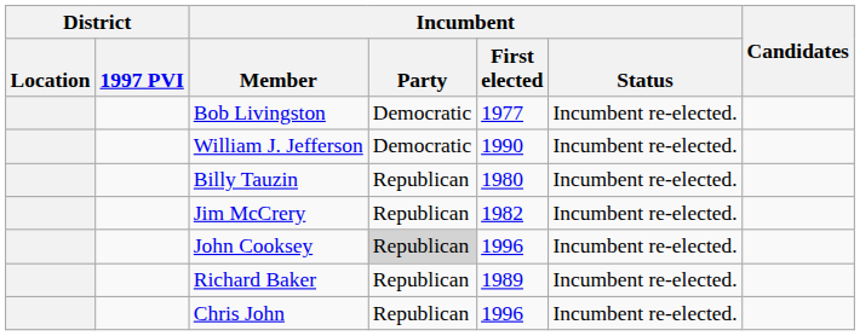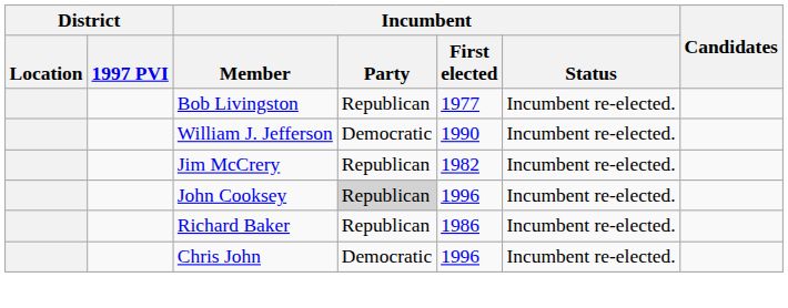Bob Livingston | Incumbent / Party: Democratic -> Republican
- row: Billy Tauzin | Republican | 1980 | Incumbent re-elected.
Richard Baker | Incumbent / First elected: 1989 -> 1986
Chris John | Incumbent / Party: Republican -> Democratic
